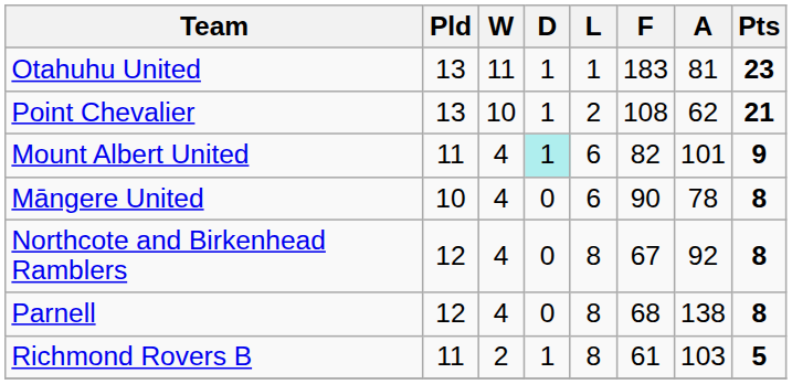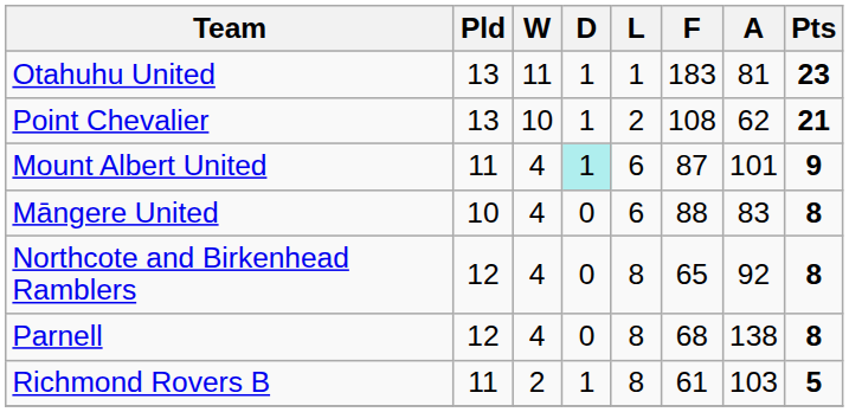Mount Albert United | F: 82 -> 87
Māngere United | F: 90 -> 88
Māngere United | A: 78 -> 83
Northcote and Birkenhead Ramblers | F: 67 -> 65
